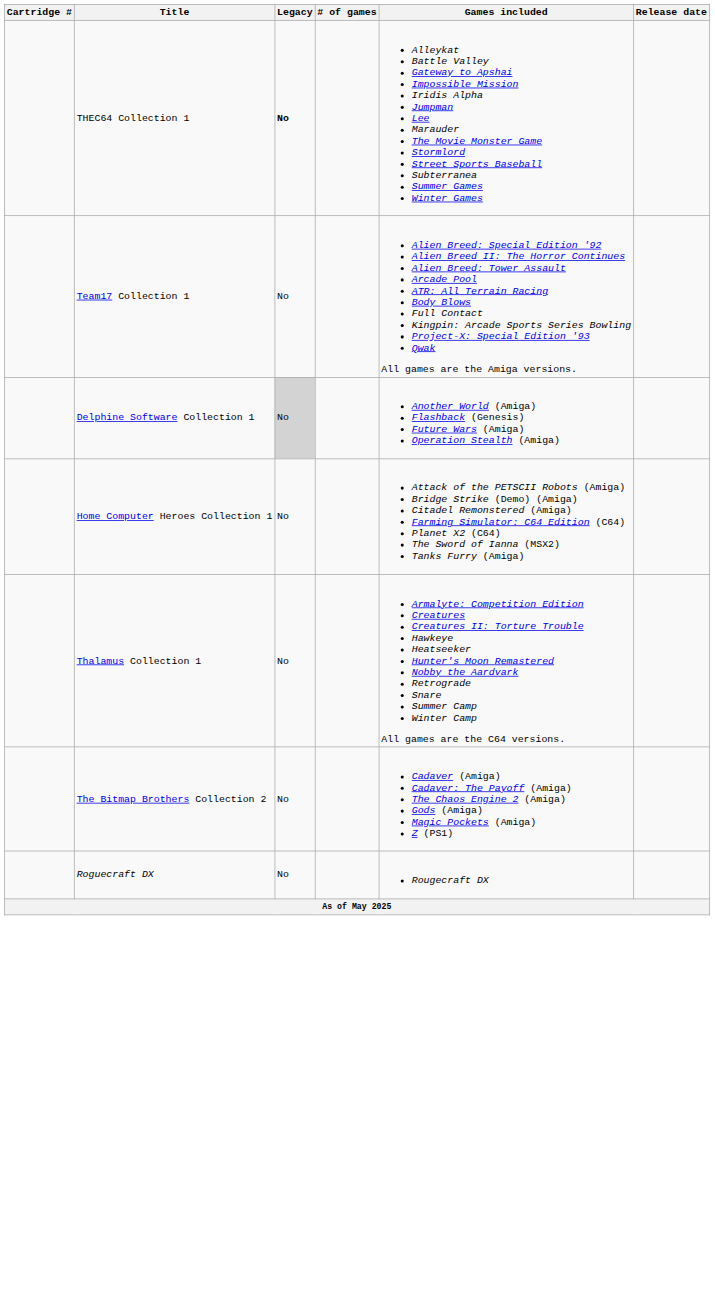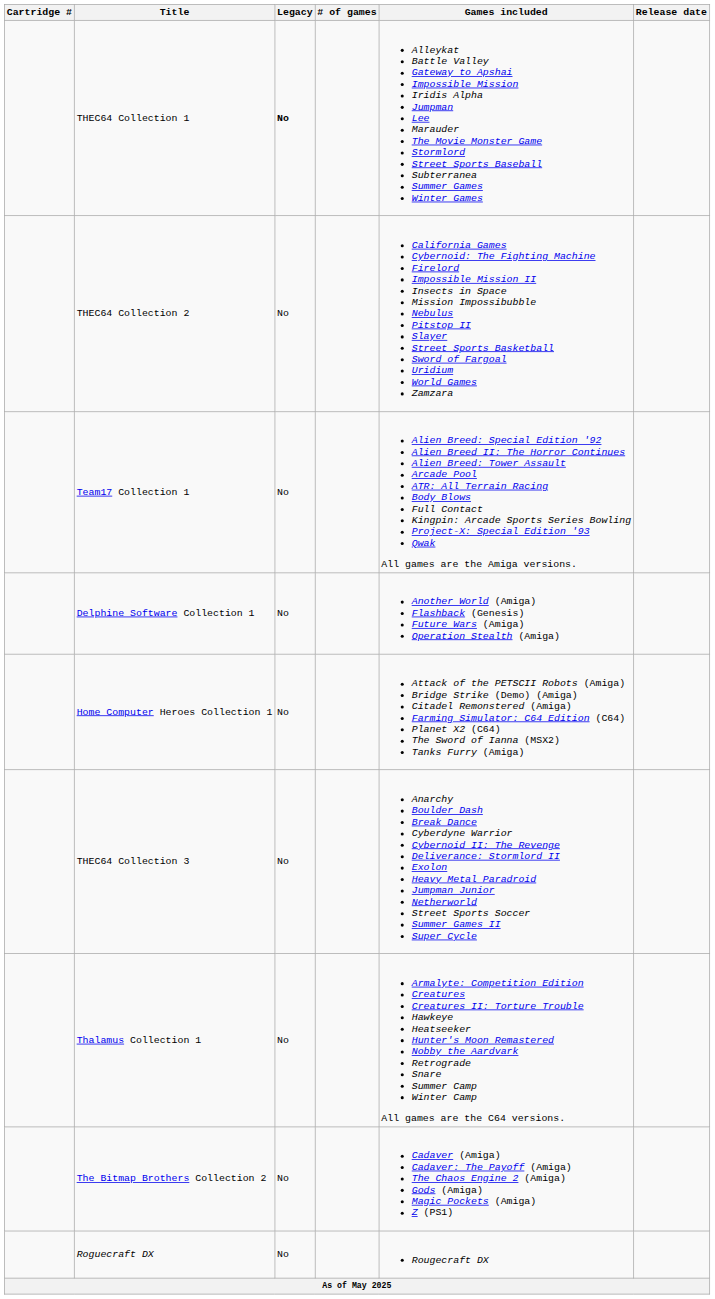+ row: THEC64 Collection 2 | No | California Games Cybernoid: The Fighting Machine Firelord Impossible Mission II Insects in Space Mission Impossibubble Nebulus Pitstop II Slayer Street Sports Basketball Sword of Fargoal Uridium World Games Zamzara
Delphine Software Collection 1 | Legacy: lightgrey background -> no background
+ row: THEC64 Collection 3 | No | Anarchy Boulder Dash Break Dance Cyberdyne Warrior Cybernoid II: The Revenge Deliverance: Stormlord II Exolon Heavy Metal Paradroid Jumpman Junior Netherworld Street Sports Soccer Summer Games II Super Cycle
